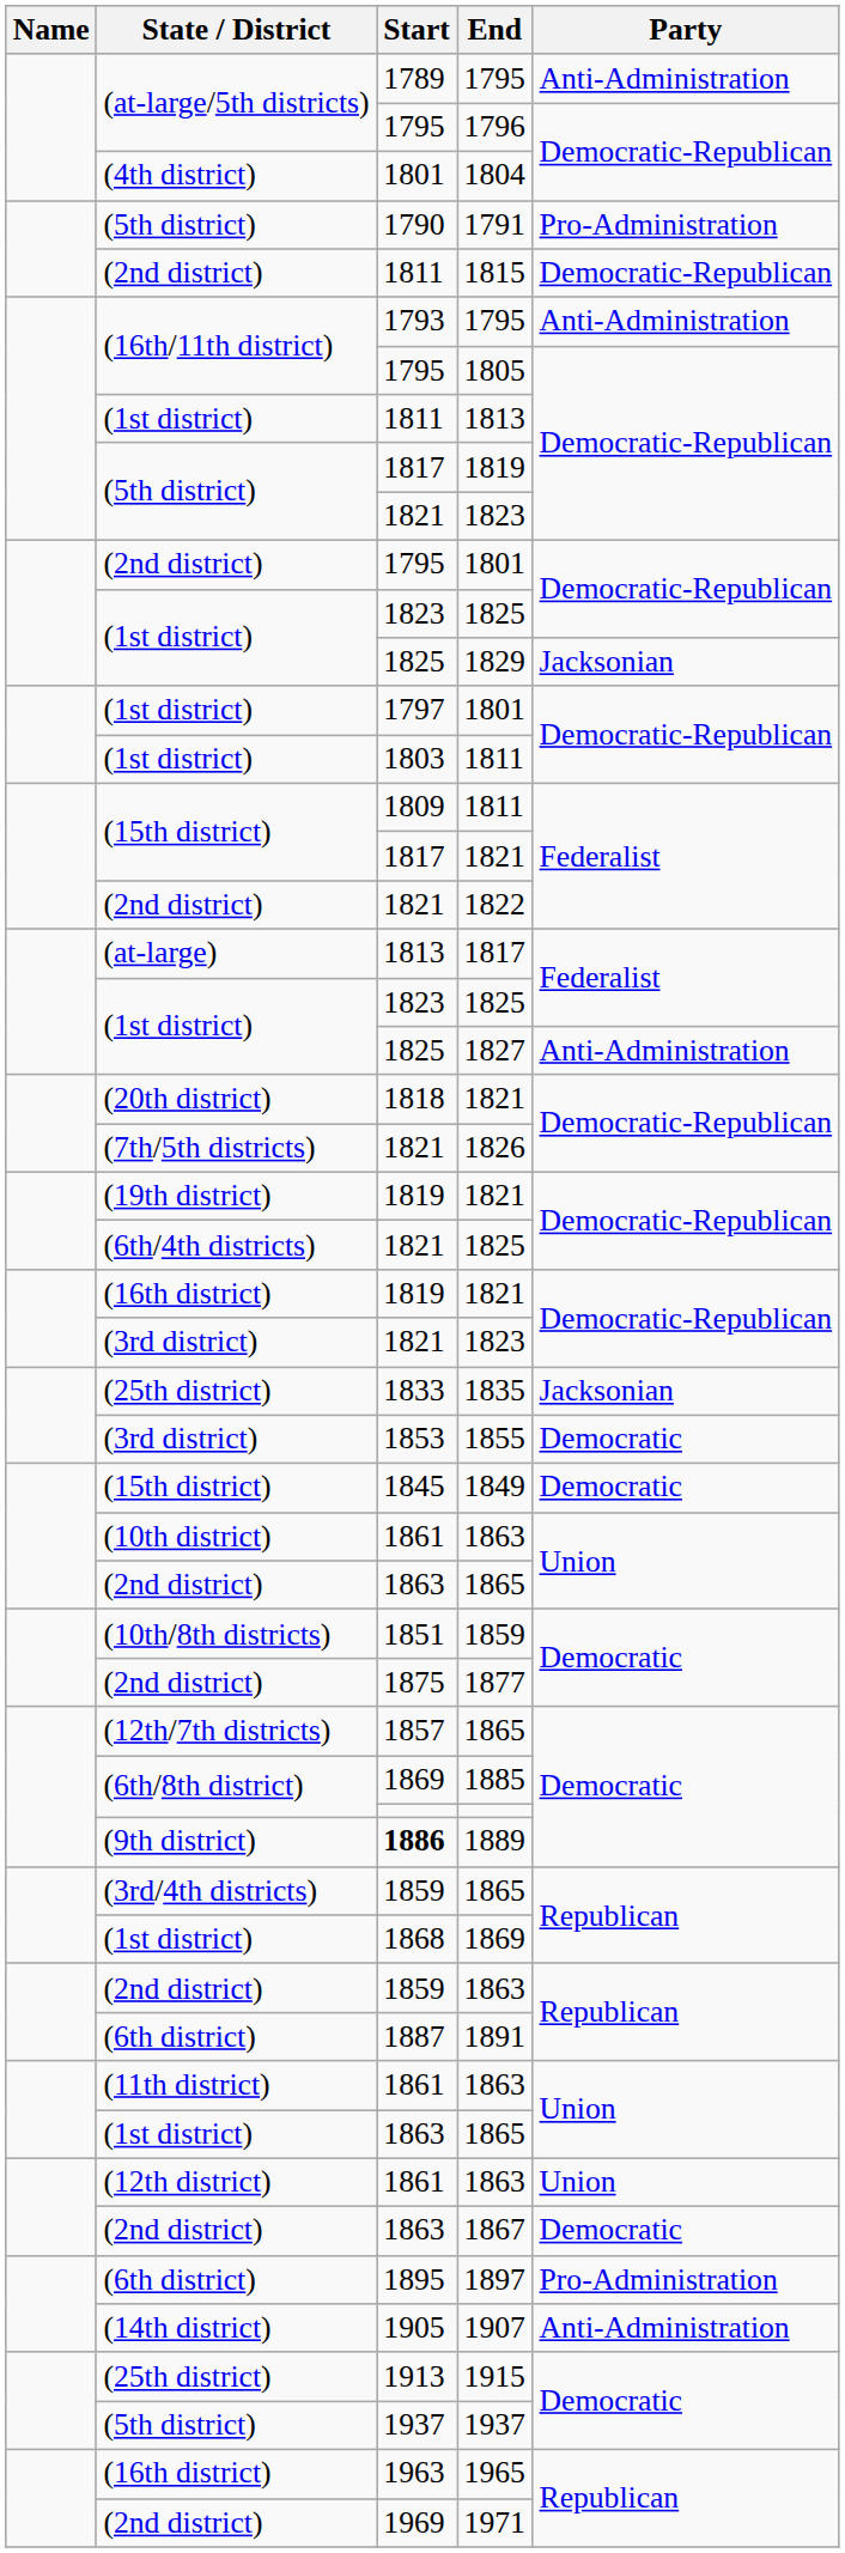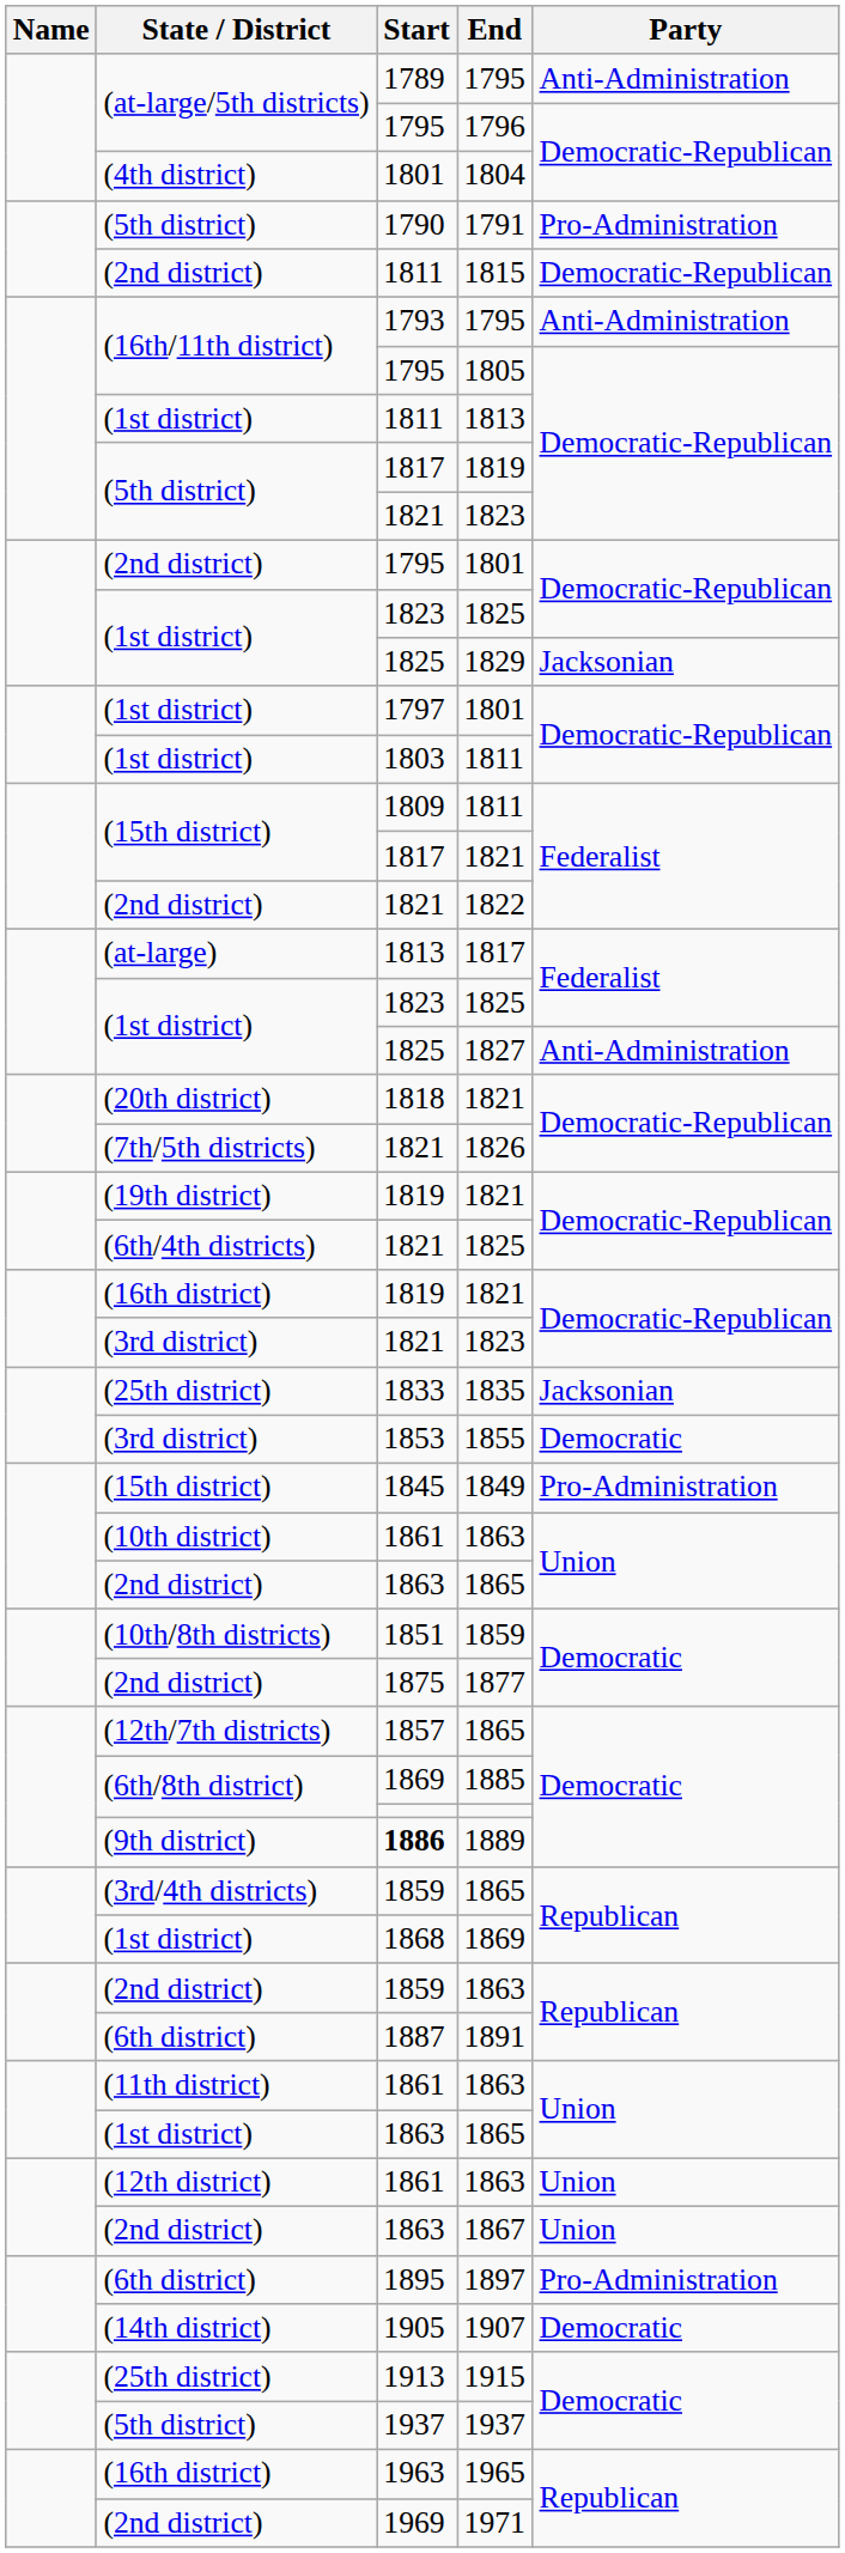1849 | Party: Democratic -> Pro-Administration
1867 | Party: Democratic -> Union
1907 | Party: Anti-Administration -> Democratic
